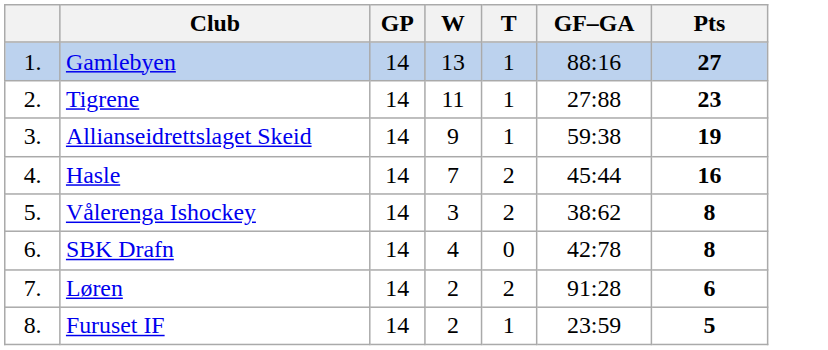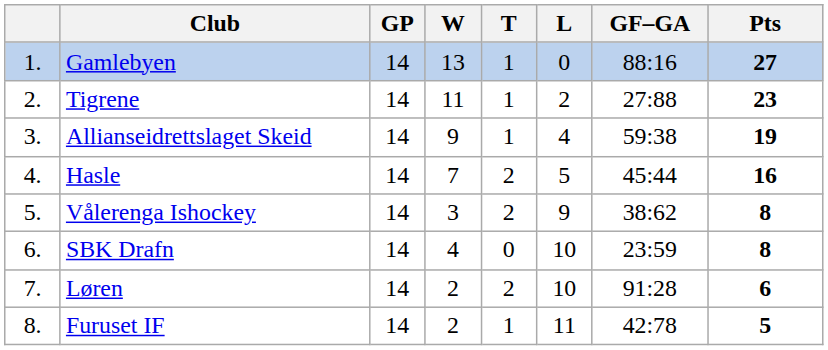+ column: L | 0 | 2 | 4 | 5 | 9 | 10 | 10 | 11
SBK Drafn | GF–GA: 42:78 -> 23:59
Furuset IF | GF–GA: 23:59 -> 42:78
